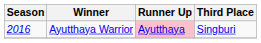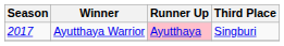Ayutthaya Warrior | Season: 2016 -> 2017
